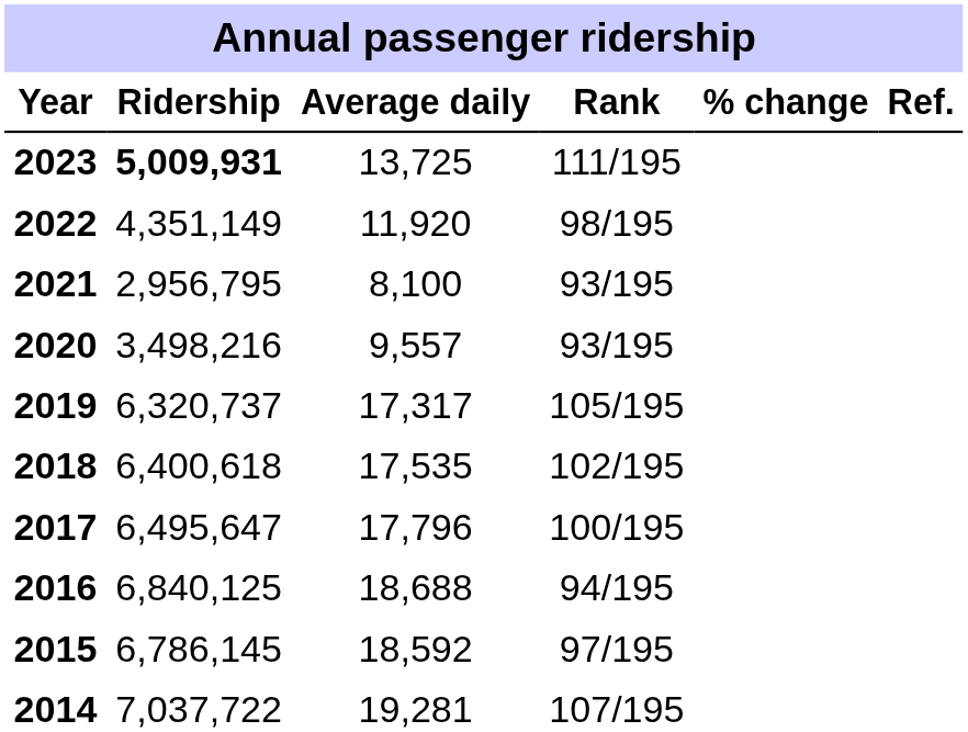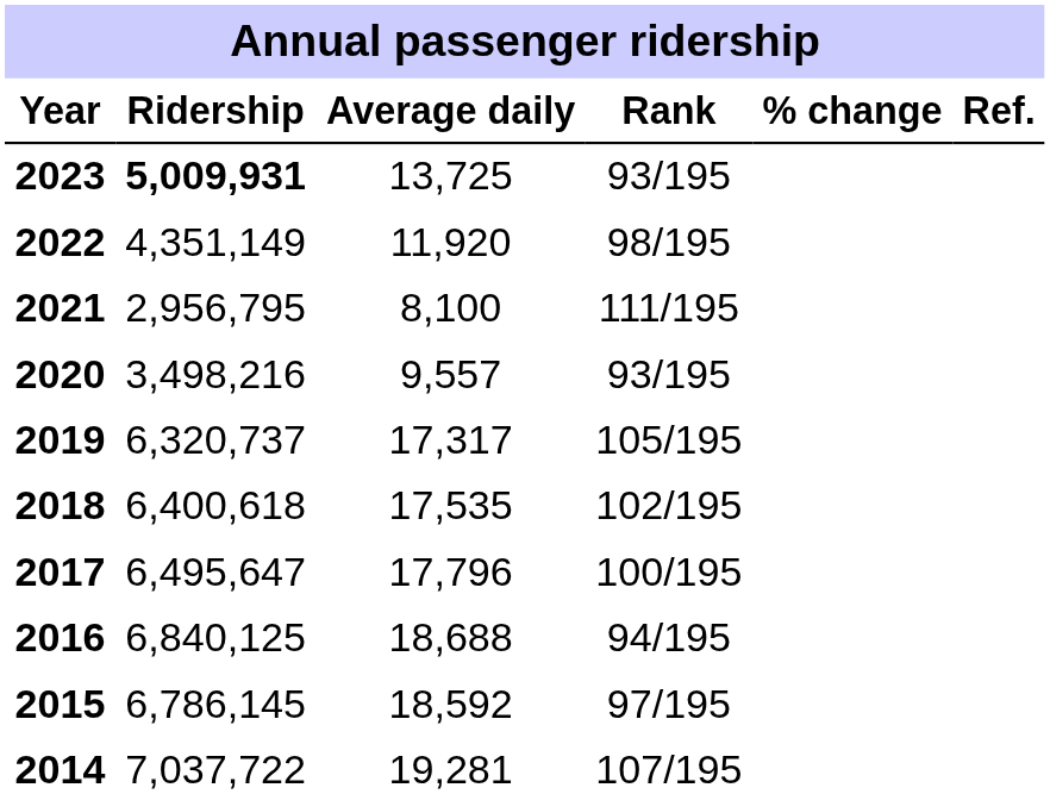2023 | Rank: 111/195 -> 93/195
2021 | Rank: 93/195 -> 111/195
